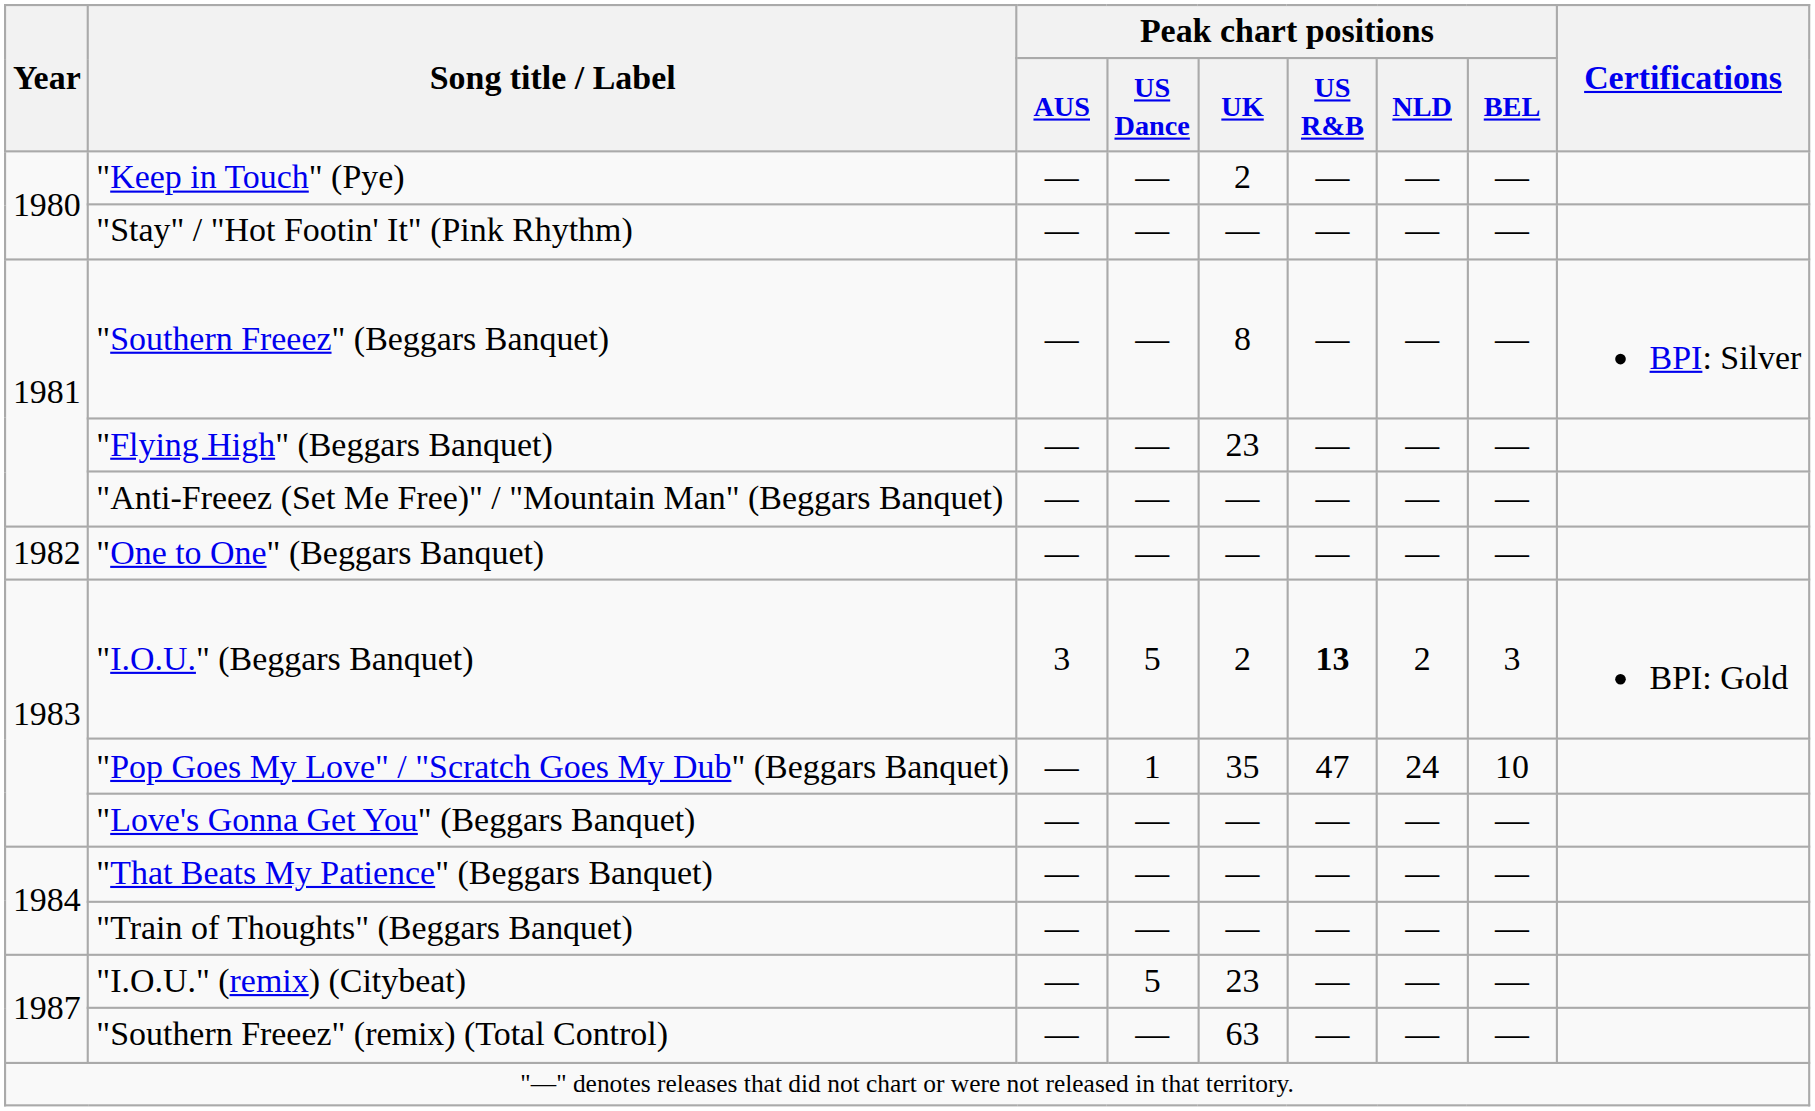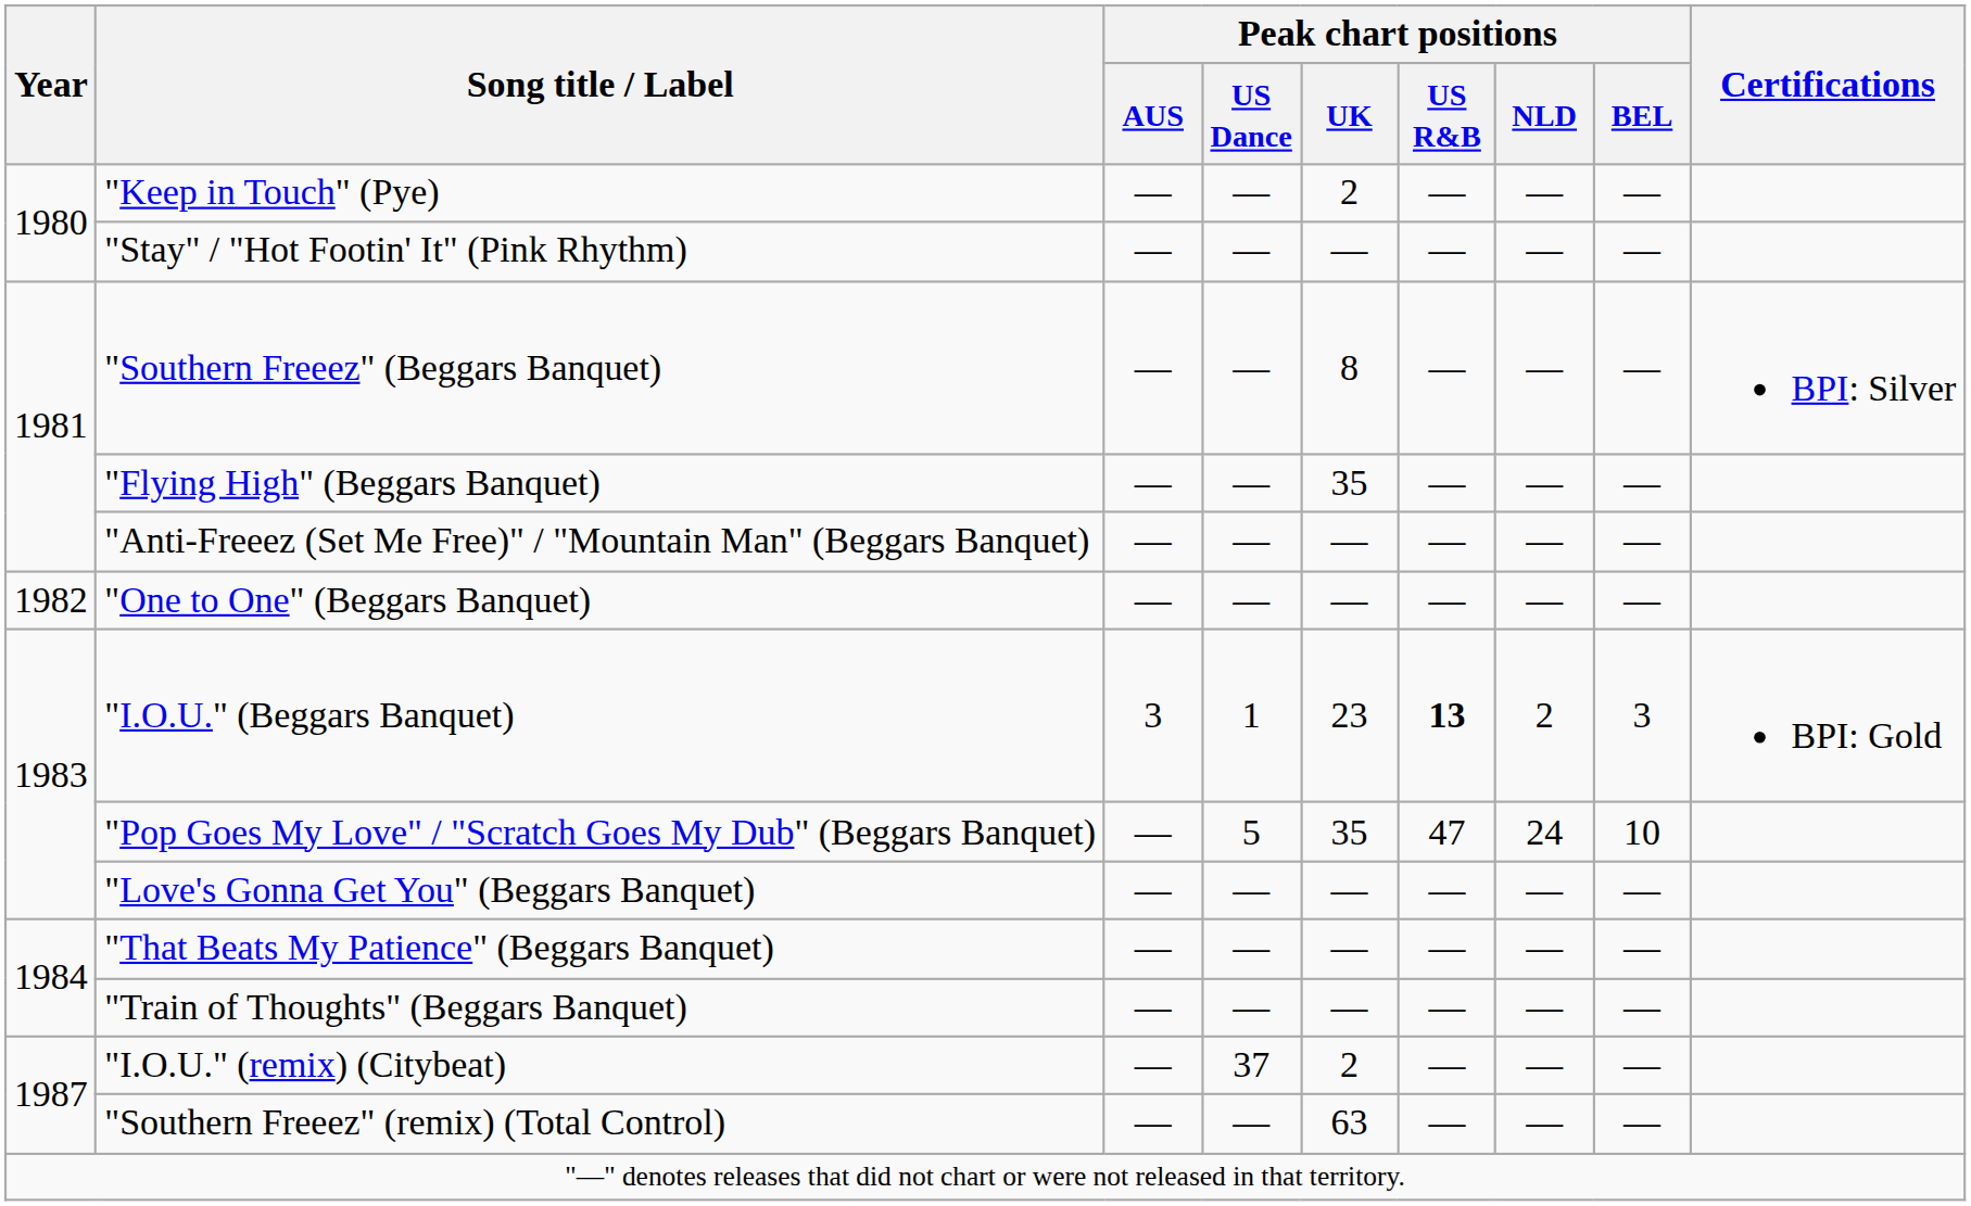"Flying High" (Beggars Banquet) | Peak chart positions / UK: 23 -> 35
"I.O.U." (Beggars Banquet) | Peak chart positions / US Dance: 5 -> 1
"I.O.U." (Beggars Banquet) | Peak chart positions / UK: 2 -> 23
"Pop Goes My Love" / "Scratch Goes My Dub" (Beggars Banquet) | Peak chart positions / US Dance: 1 -> 5
"I.O.U." (remix) (Citybeat) | Peak chart positions / US Dance: 5 -> 37
"I.O.U." (remix) (Citybeat) | Peak chart positions / UK: 23 -> 2
